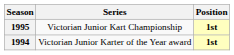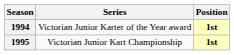rows swapped: 1994 <-> 1995
